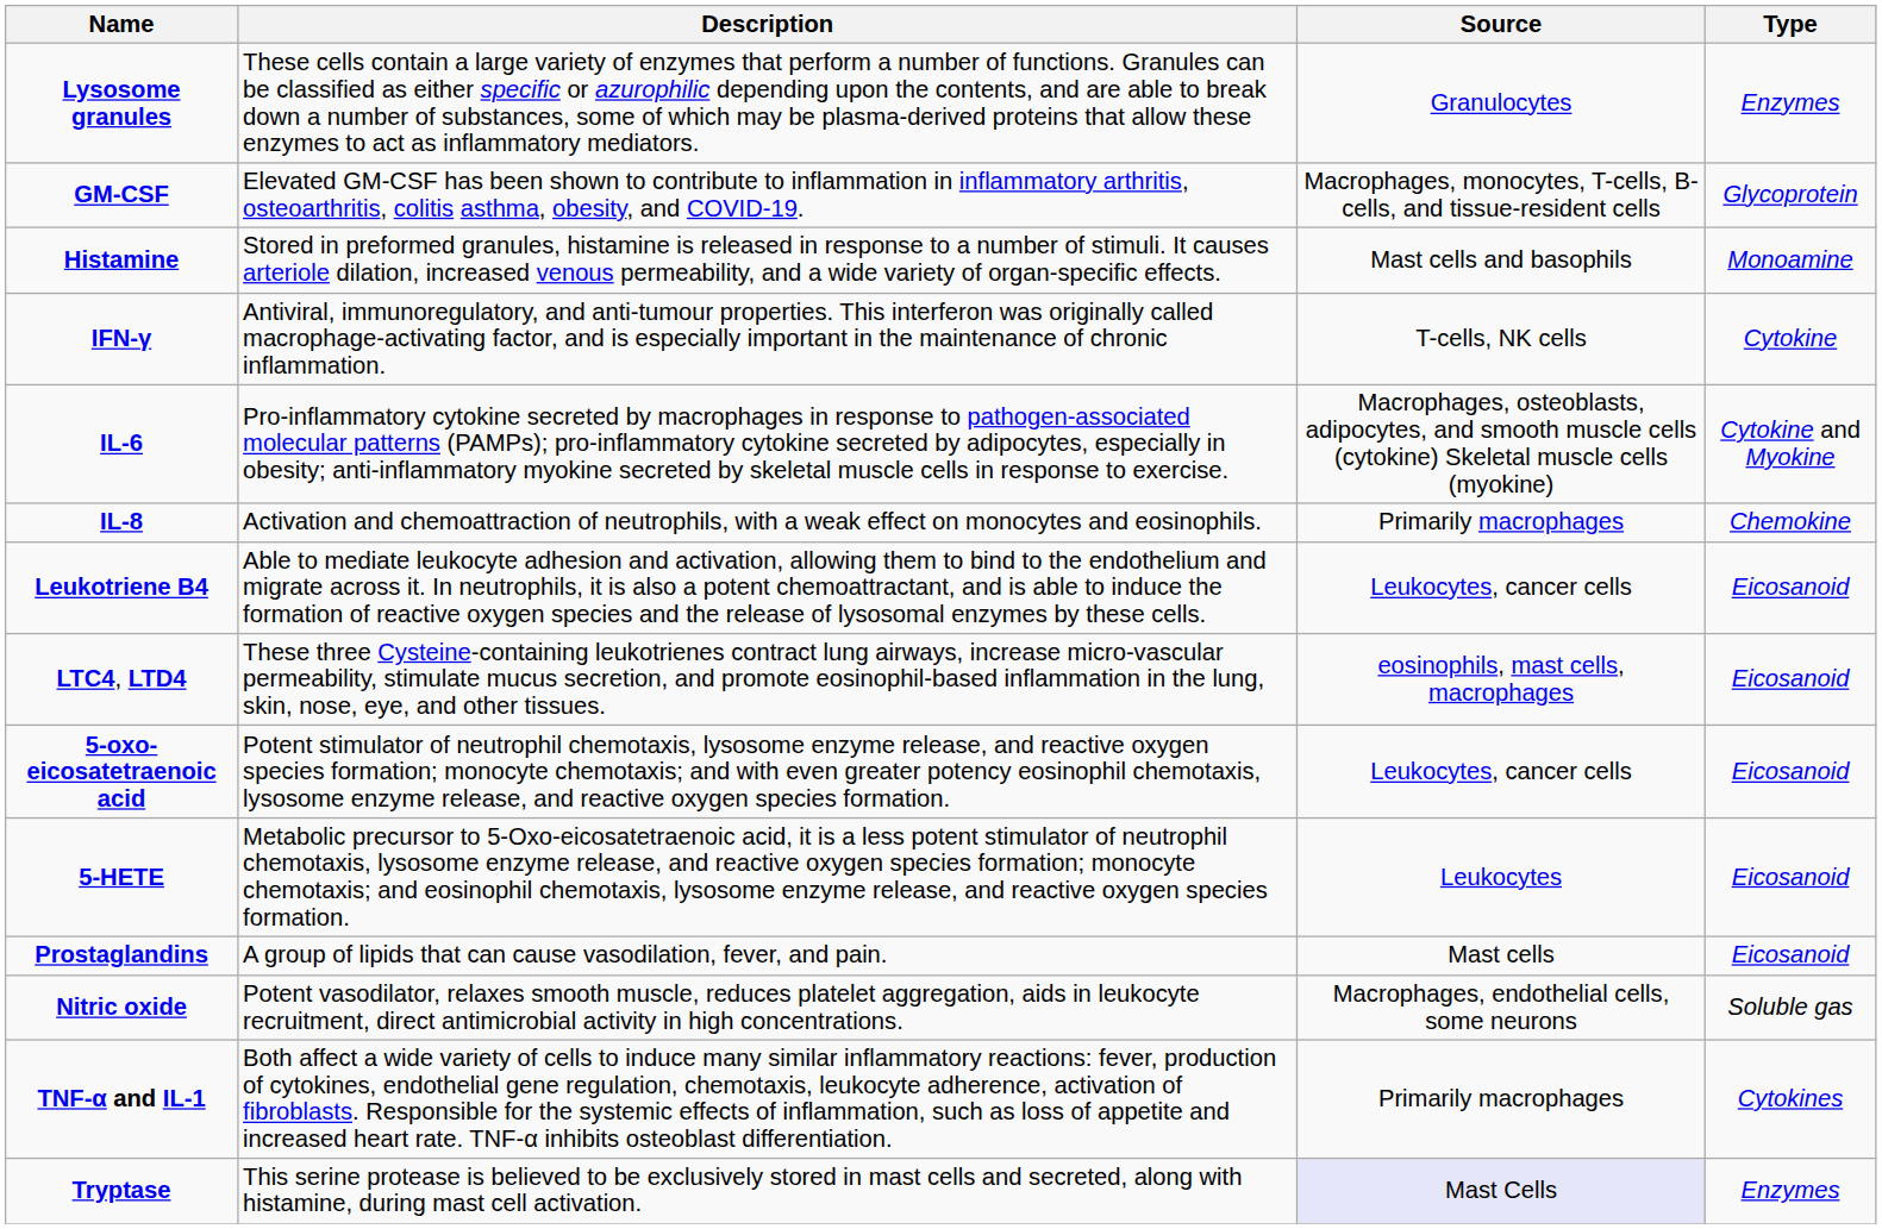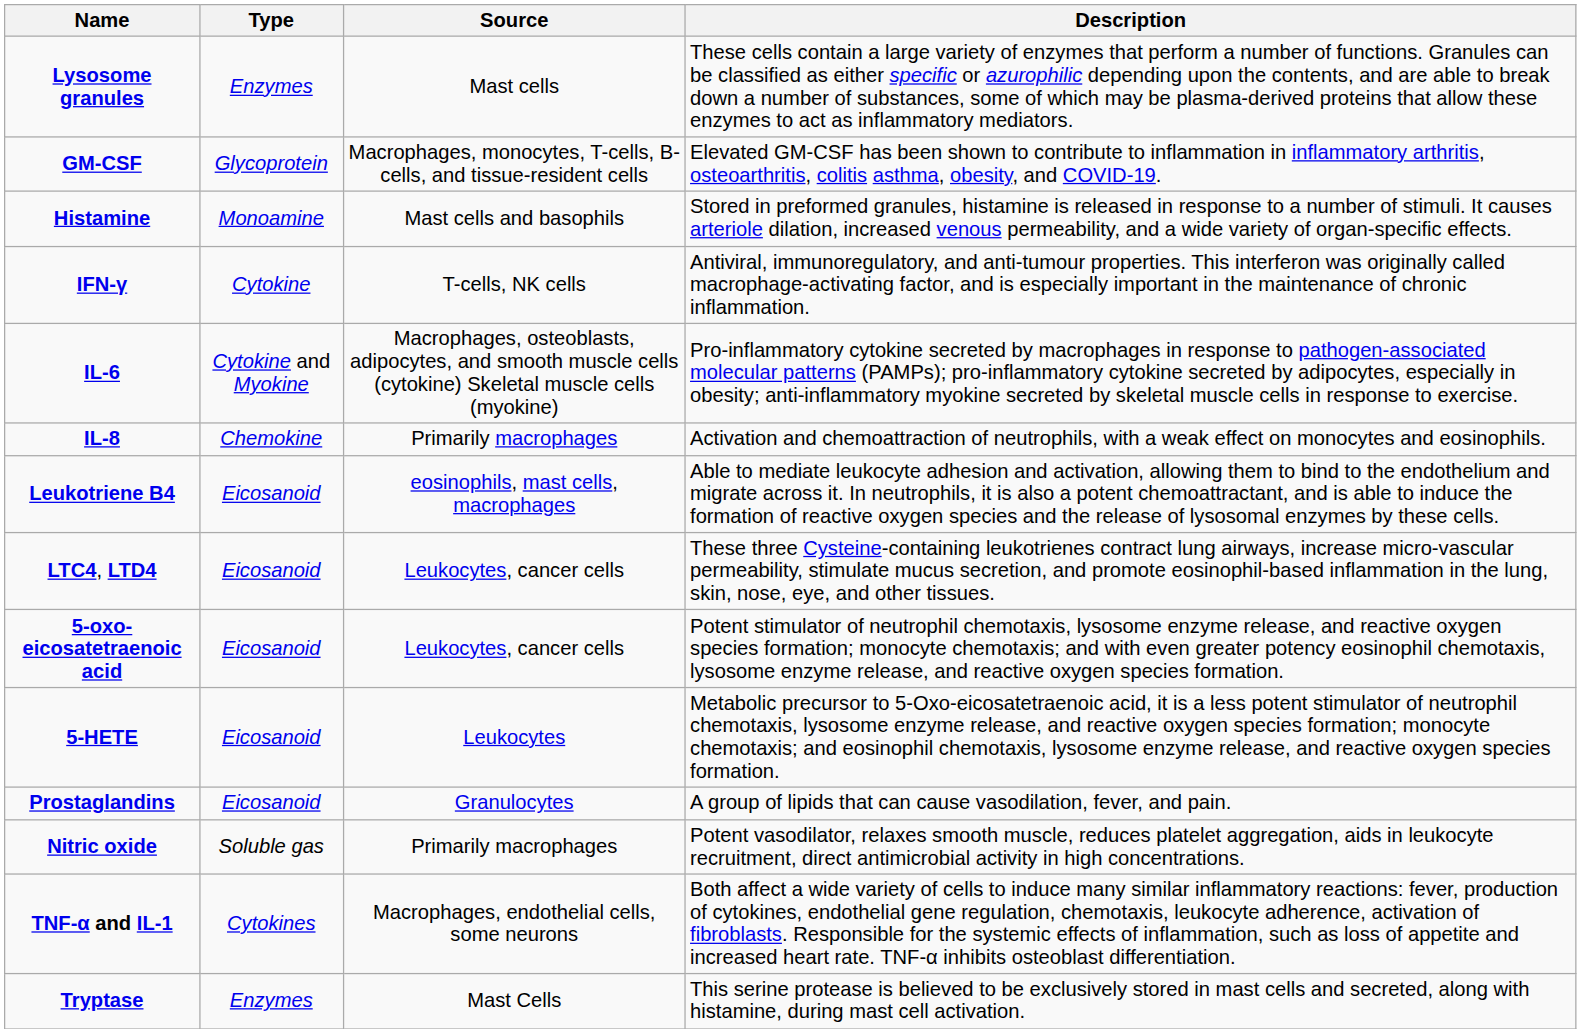columns swapped: Type <-> Description
Lysosome granules | Source: Granulocytes -> Mast cells
Leukotriene B4 | Source: Leukocytes, cancer cells -> eosinophils, mast cells, macrophages
LTC4, LTD4 | Source: eosinophils, mast cells, macrophages -> Leukocytes, cancer cells
Prostaglandins | Source: Mast cells -> Granulocytes
Nitric oxide | Source: Macrophages, endothelial cells, some neurons -> Primarily macrophages
TNF-α and IL-1 | Source: Primarily macrophages -> Macrophages, endothelial cells, some neurons
Tryptase | Source: lavender background -> no background
